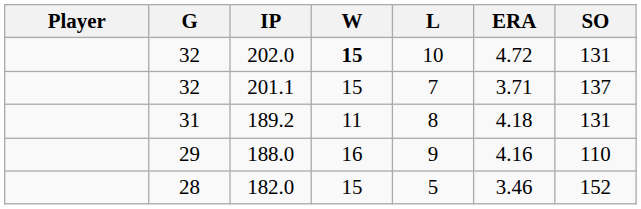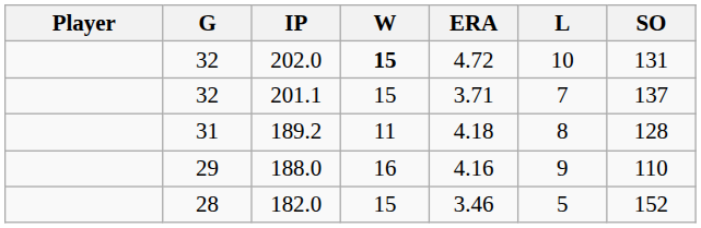columns swapped: L <-> ERA
189.2 | SO: 131 -> 128
